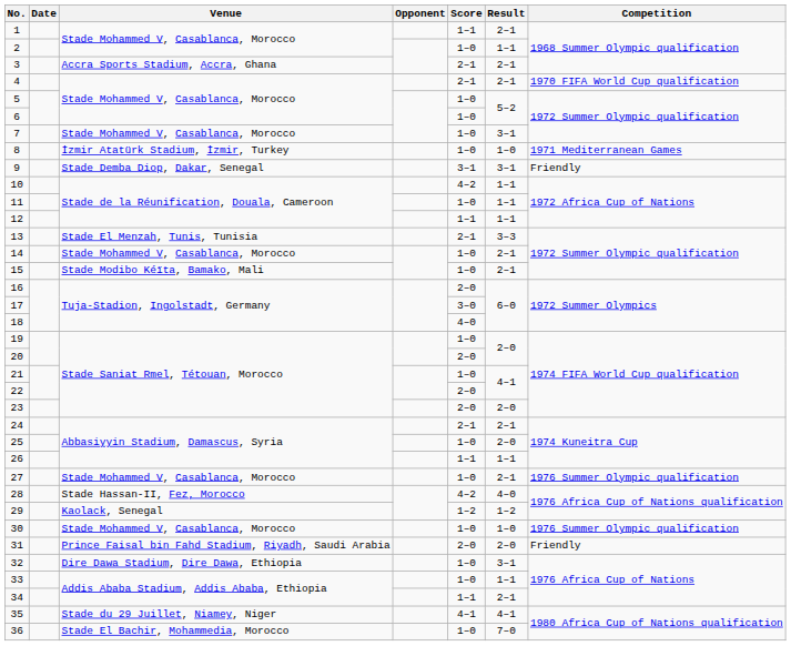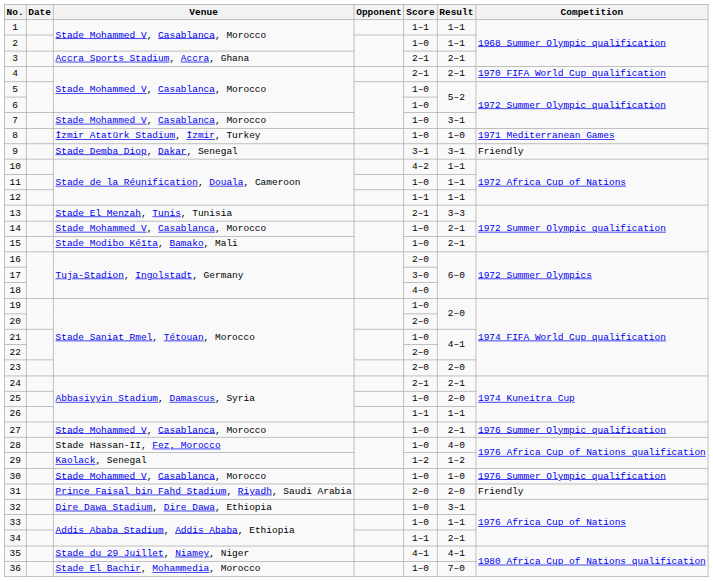1 | Result: 2–1 -> 1–1
28 | Score: 4–2 -> 1–0
